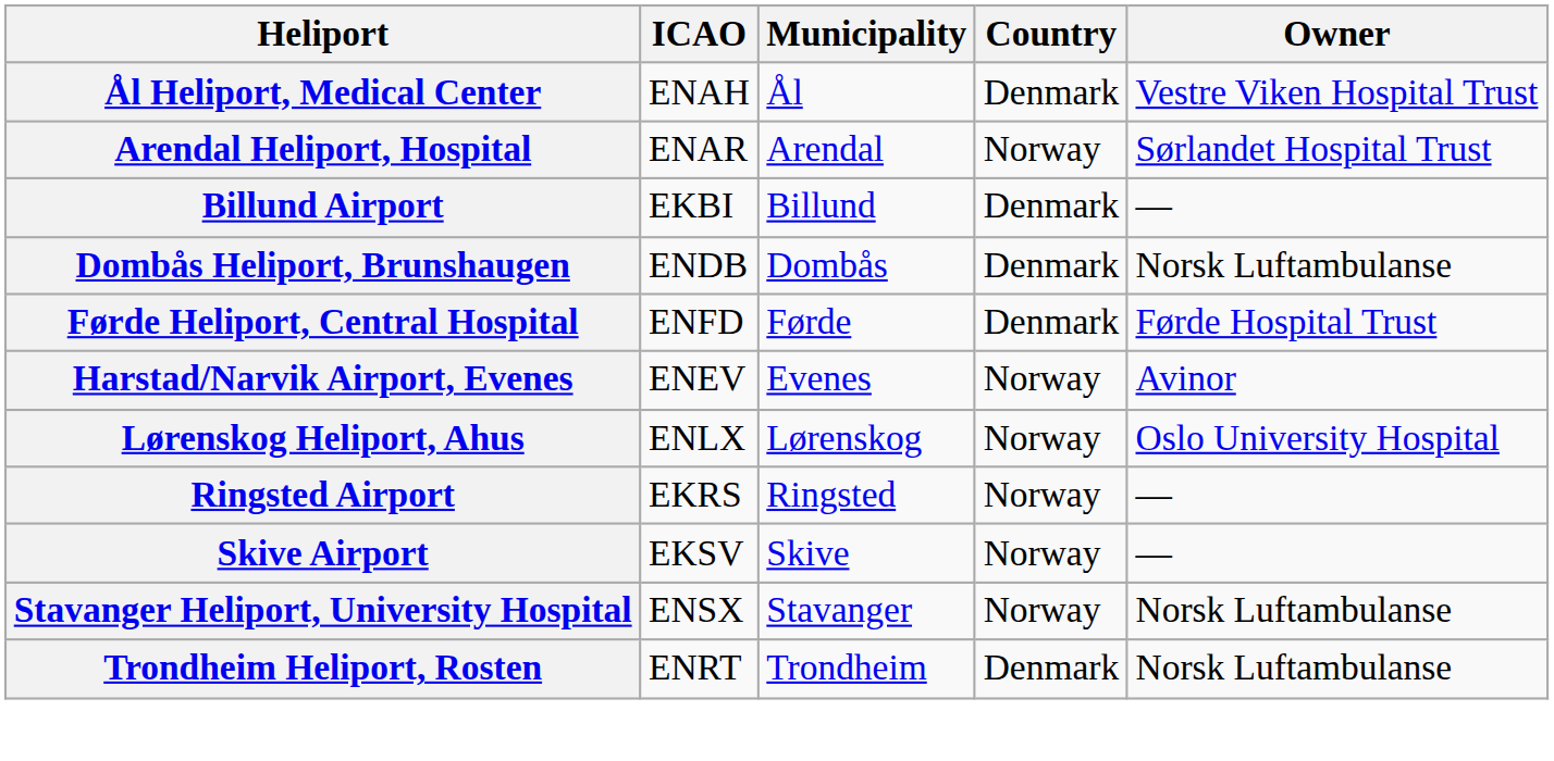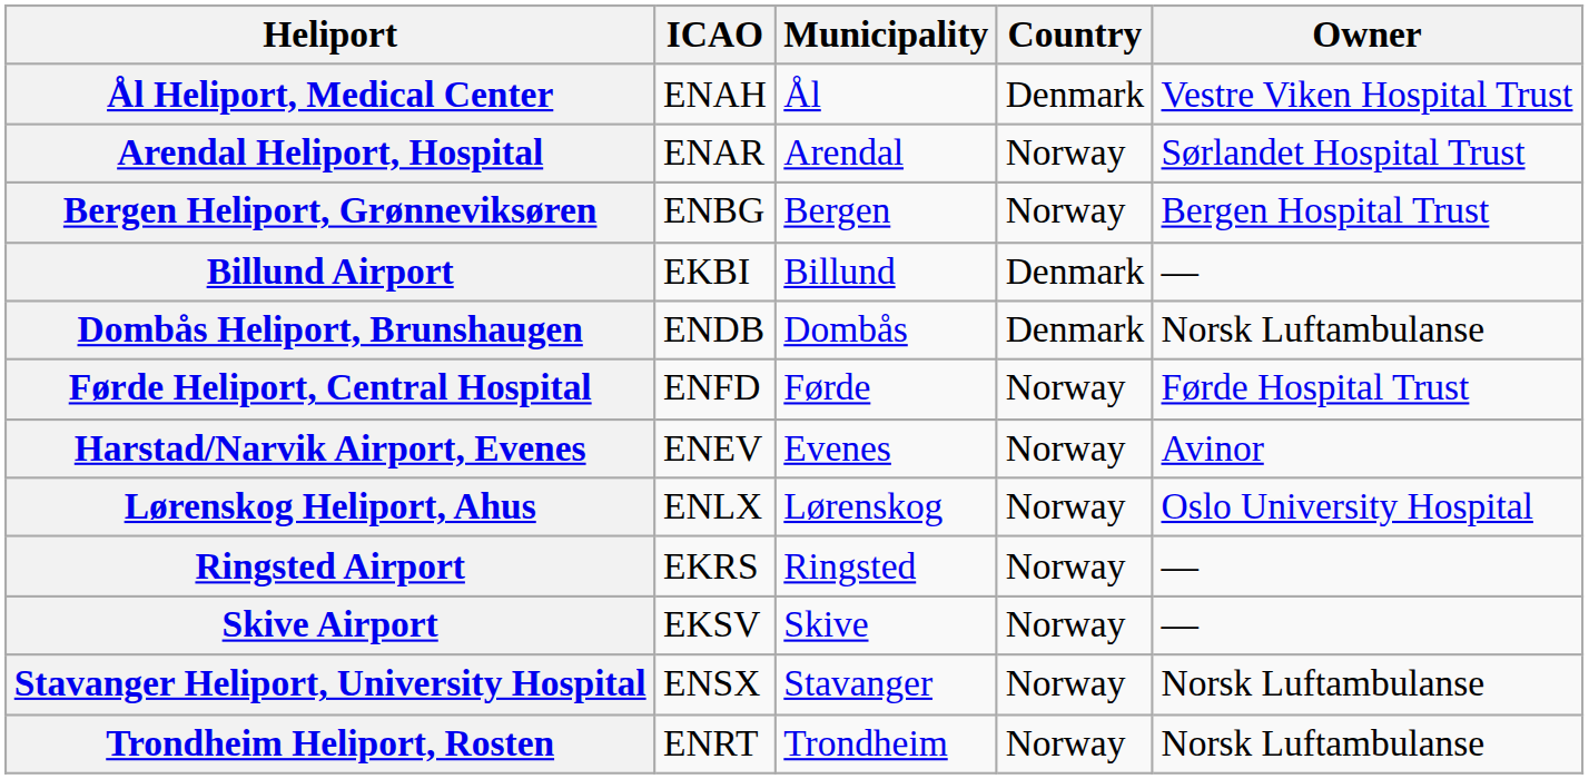+ row: Bergen Heliport, Grønneviksøren | ENBG | Bergen | Norway | Bergen Hospital Trust
Førde Heliport, Central Hospital | Country: Denmark -> Norway
Trondheim Heliport, Rosten | Country: Denmark -> Norway
